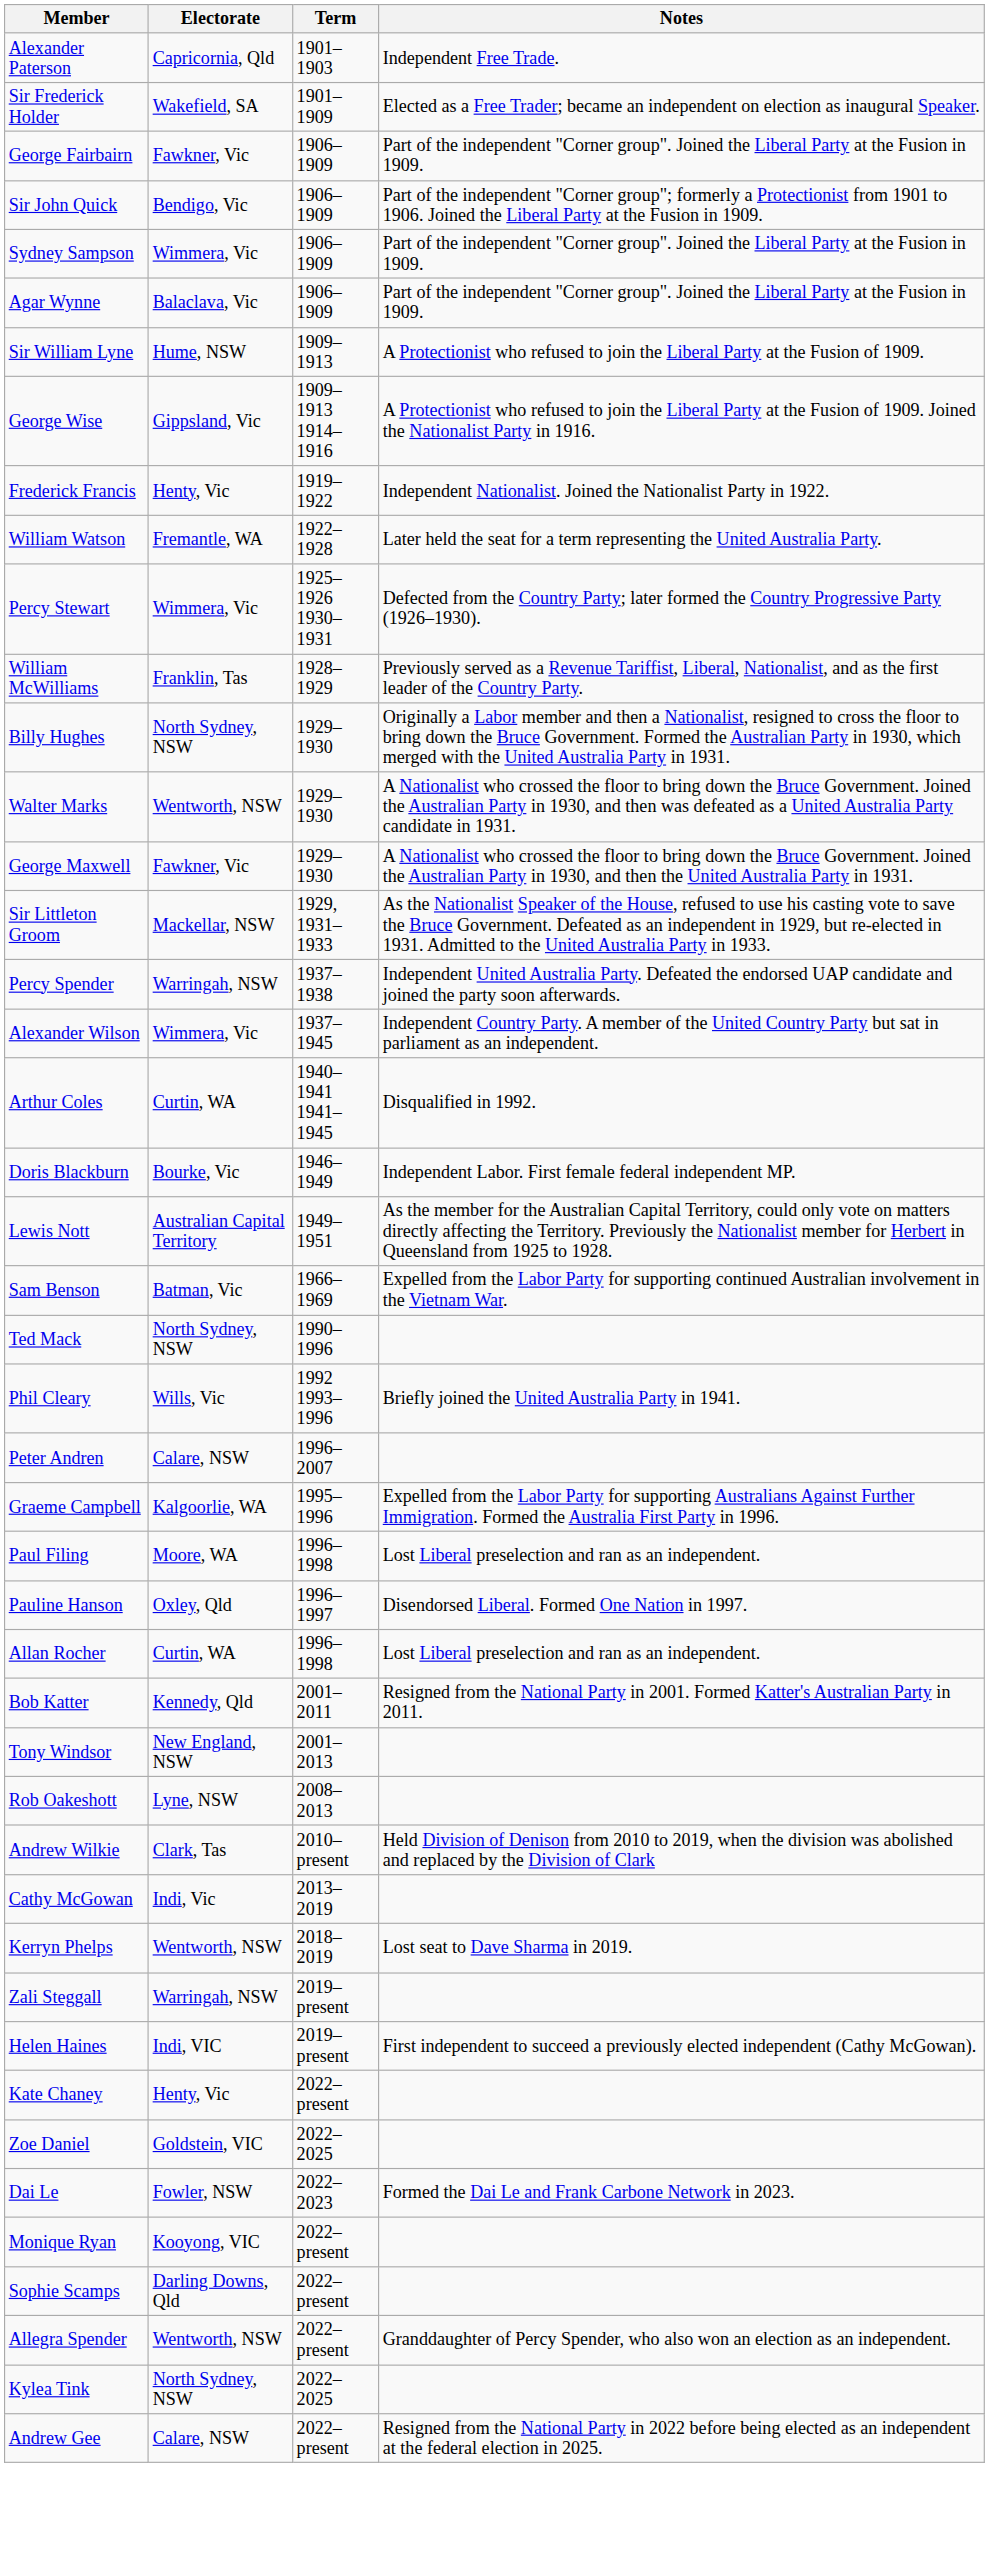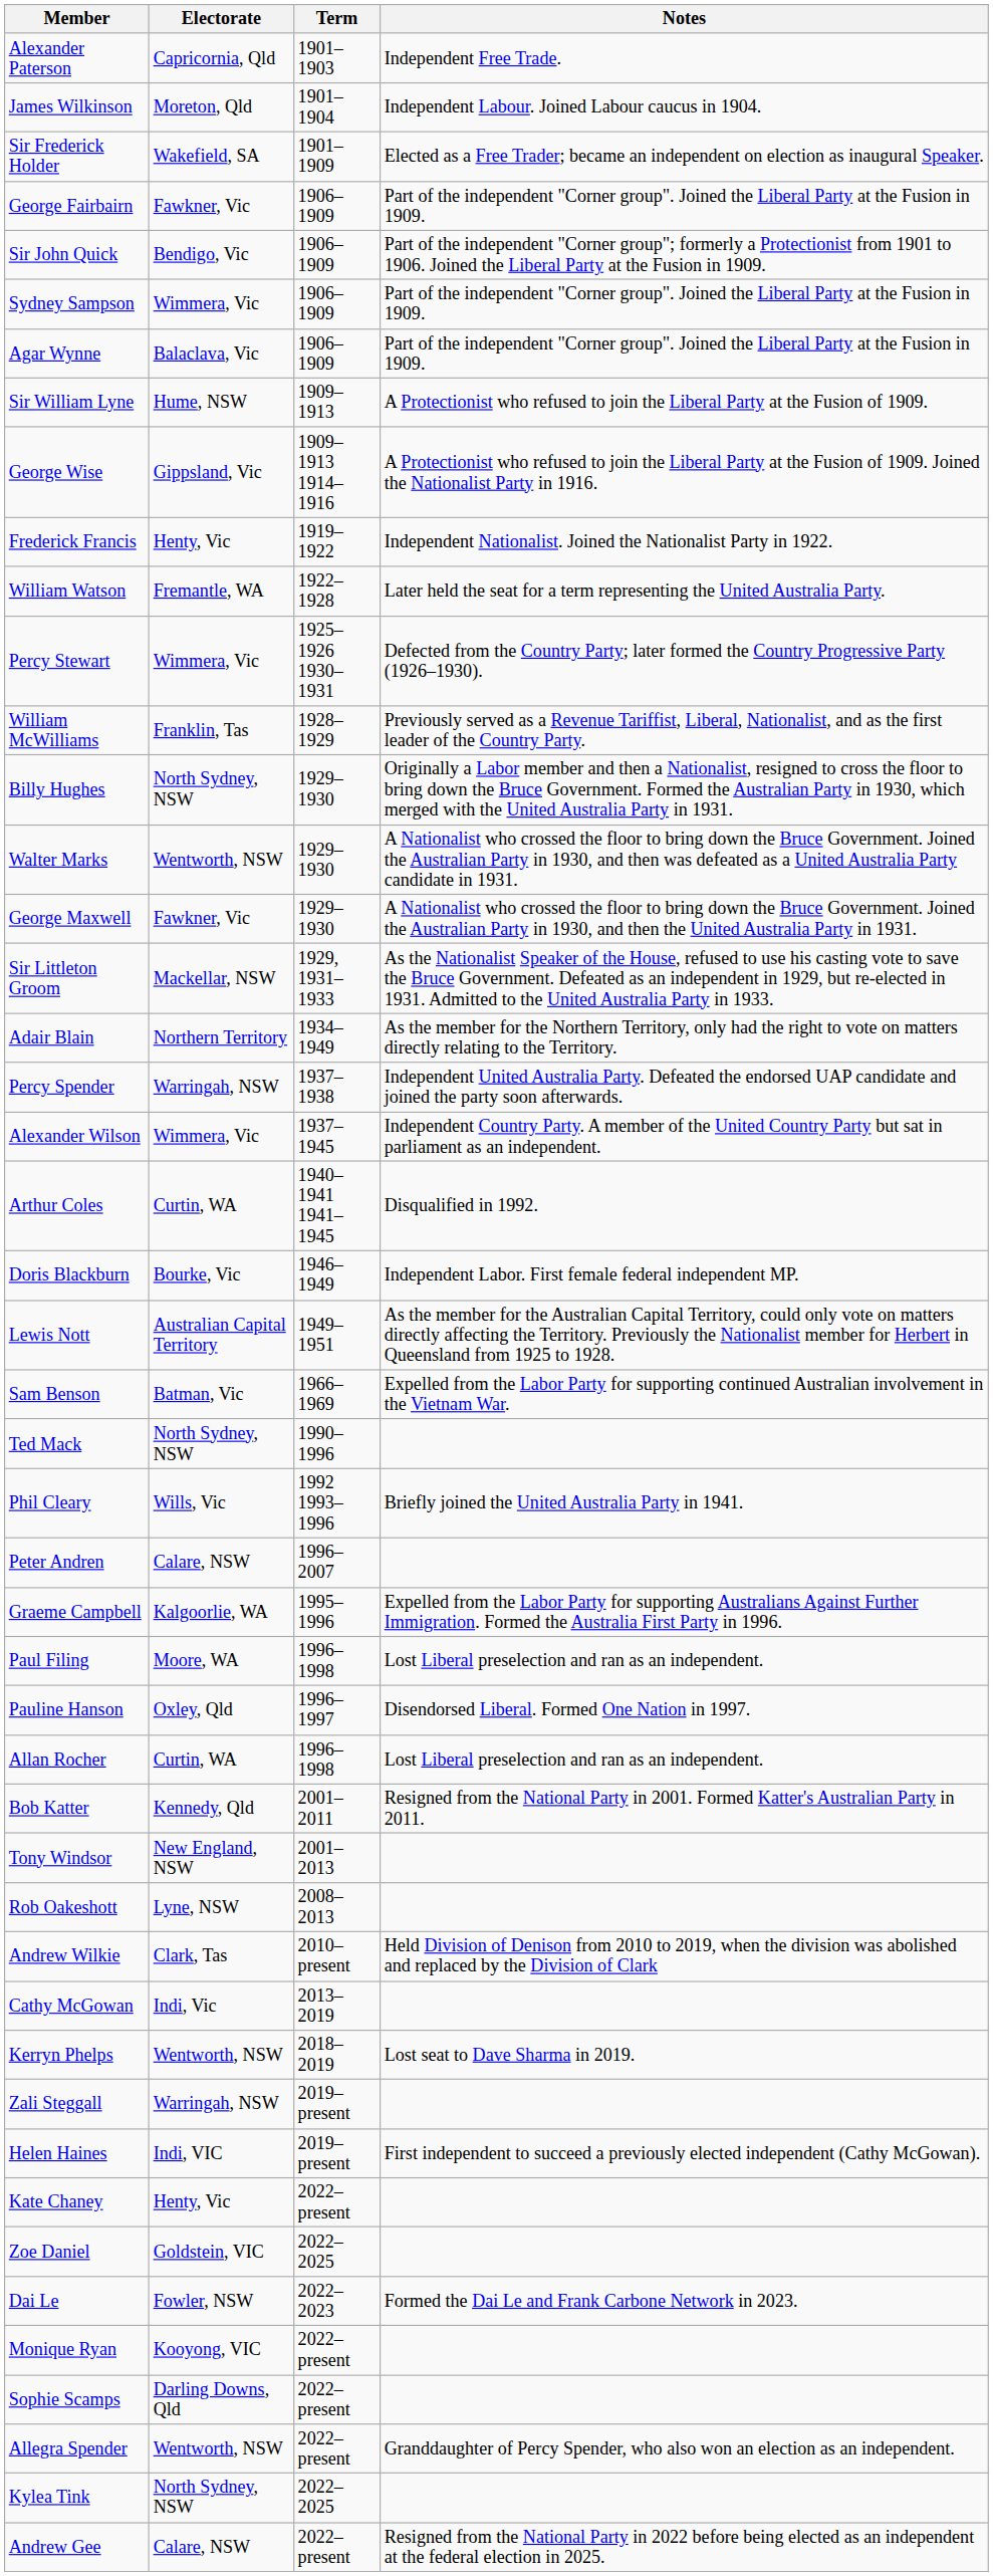+ row: James Wilkinson | Moreton, Qld | 1901–1904 | Independent Labour. Joined Labour caucus in 1904.
+ row: Adair Blain | Northern Territory | 1934–1949 | As the member for the Northern Territory, only had the right to vote on matters directly relating to the Territory.
